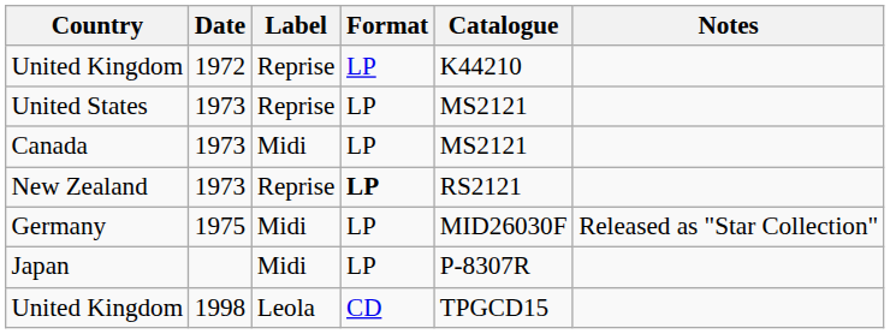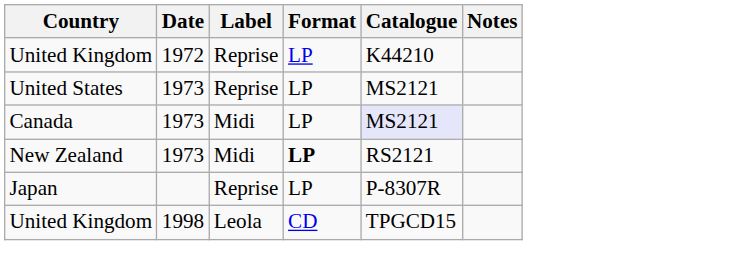Canada | Catalogue: no background -> lavender background
New Zealand | Label: Reprise -> Midi
- row: Germany | 1975 | Midi | LP | MID26030F | Released as "Star Collection"
Japan | Label: Midi -> Reprise
